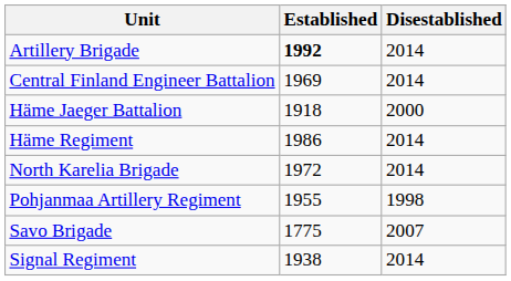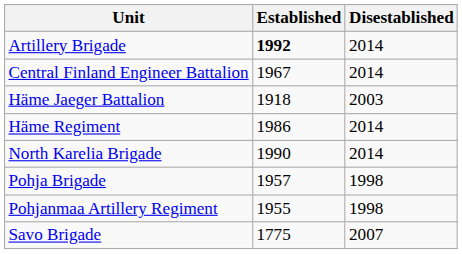Central Finland Engineer Battalion | Established: 1969 -> 1967
Häme Jaeger Battalion | Disestablished: 2000 -> 2003
North Karelia Brigade | Established: 1972 -> 1990
+ row: Pohja Brigade | 1957 | 1998
- row: Signal Regiment | 1938 | 2014
